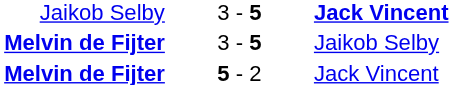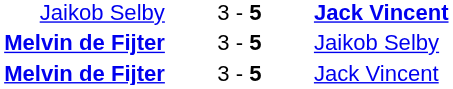Melvin de Fijter / Jack Vincent | column 2: 5 - 2 -> 3 - 5
